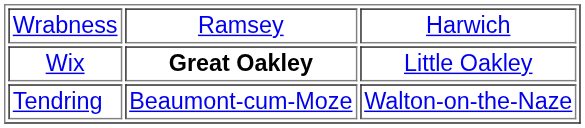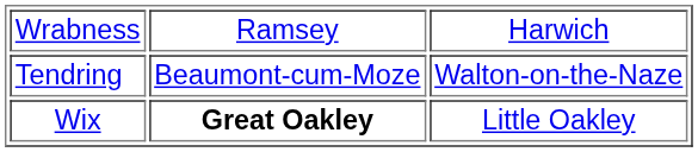rows swapped: Wix <-> Tendring
